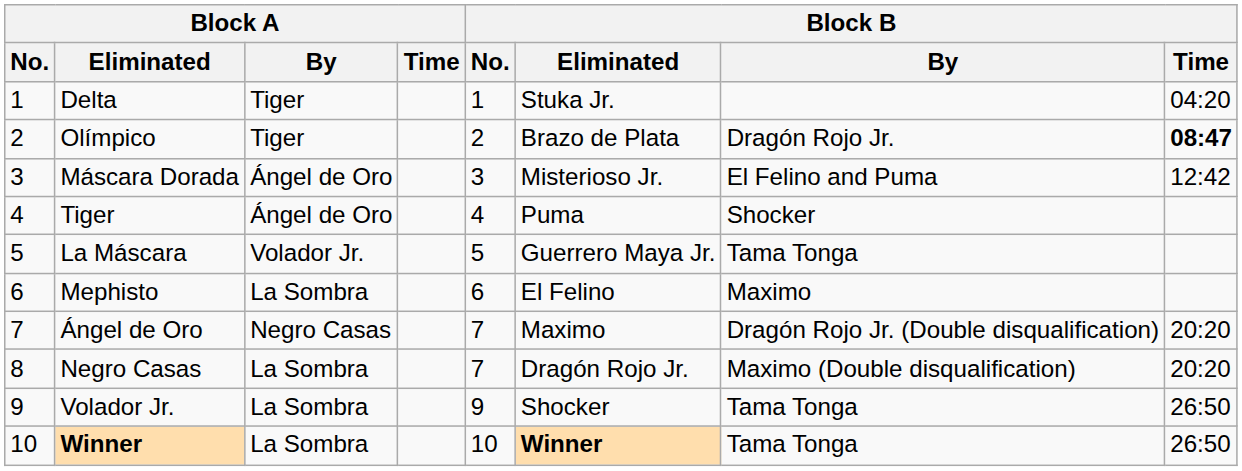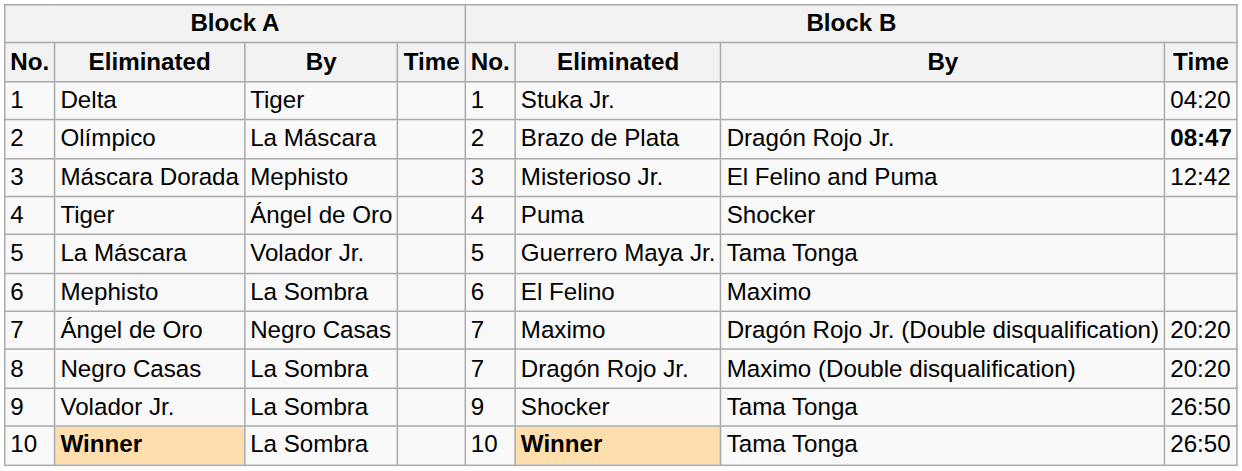Olímpico | Block A / By: Tiger -> La Máscara
Máscara Dorada | Block A / By: Ángel de Oro -> Mephisto
